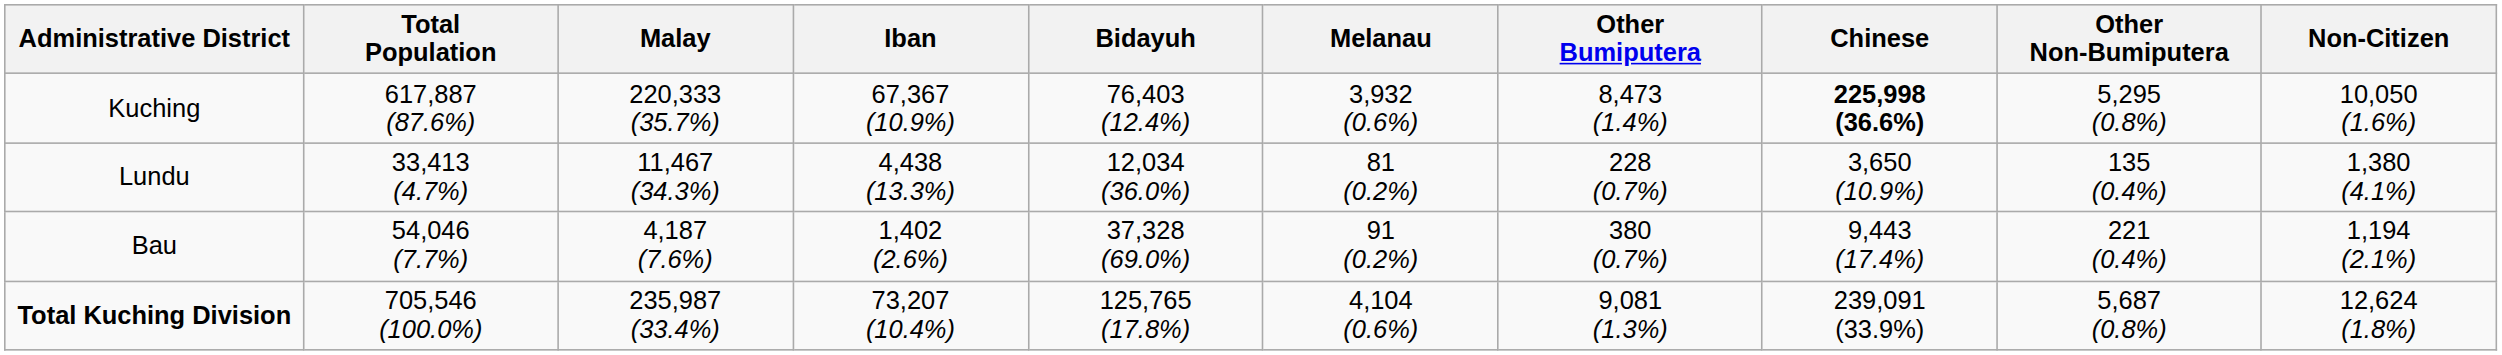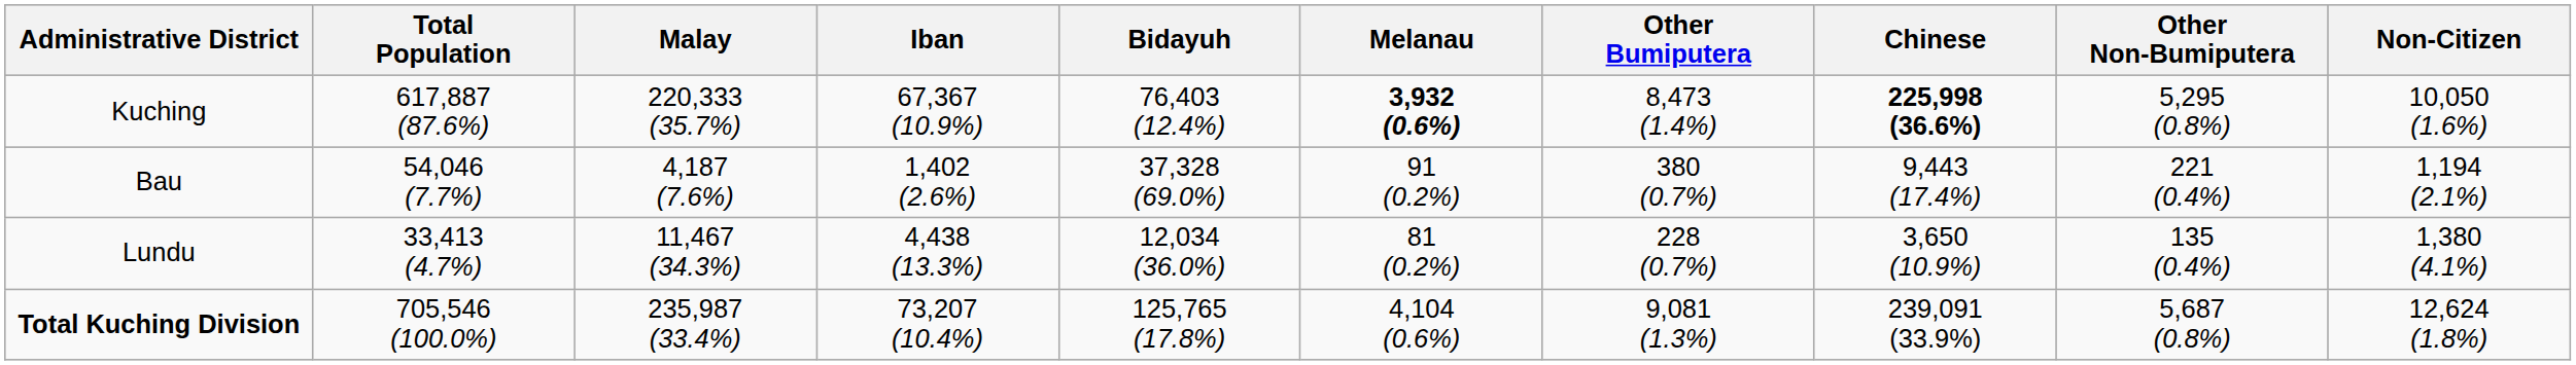Kuching | Melanau: normal -> bold
rows swapped: Bau <-> Lundu
